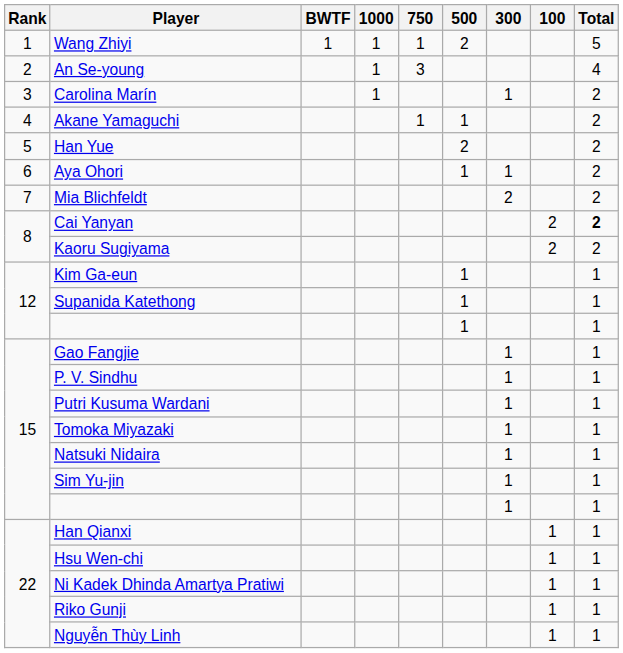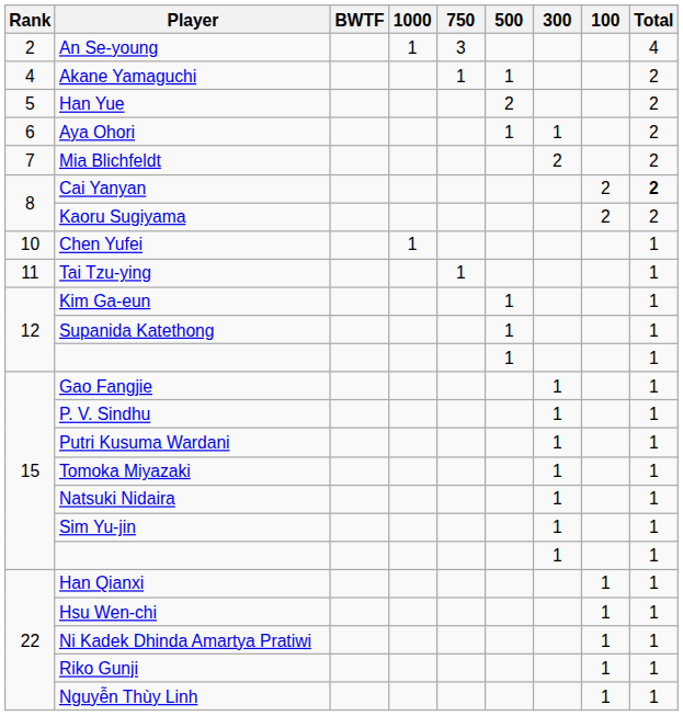- row: 1 | Wang Zhiyi | 1 | 1 | 1 | 2 | 5
- row: 3 | Carolina Marín | 1 | 1 | 2
+ row: 10 | Chen Yufei | 1 | 1
+ row: 11 | Tai Tzu-ying | 1 | 1
